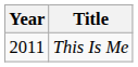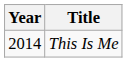This Is Me | Year: 2011 -> 2014
